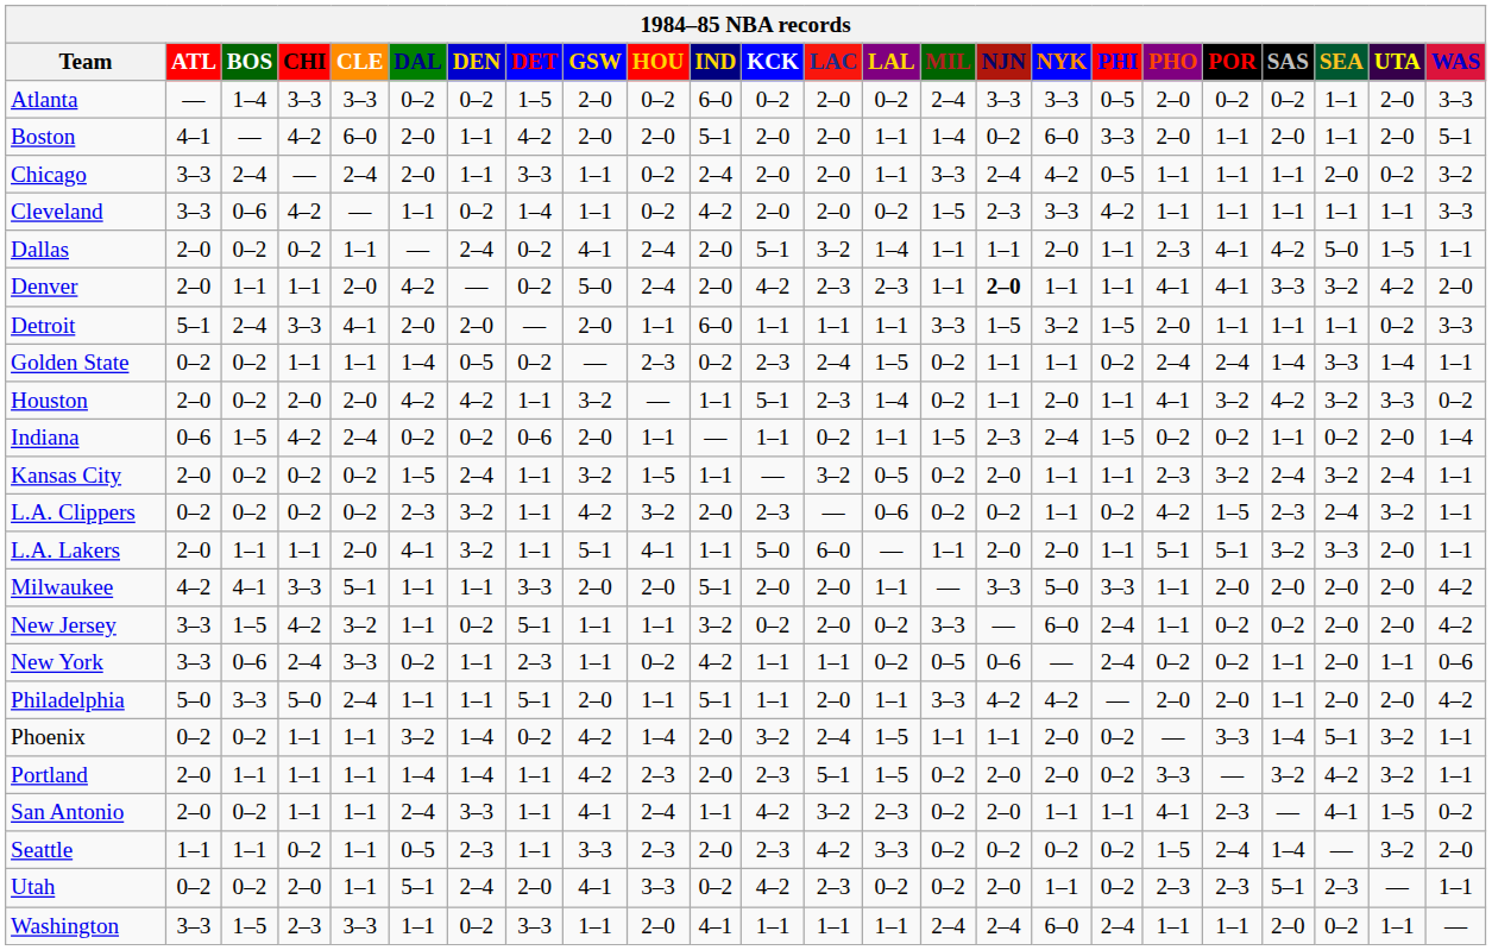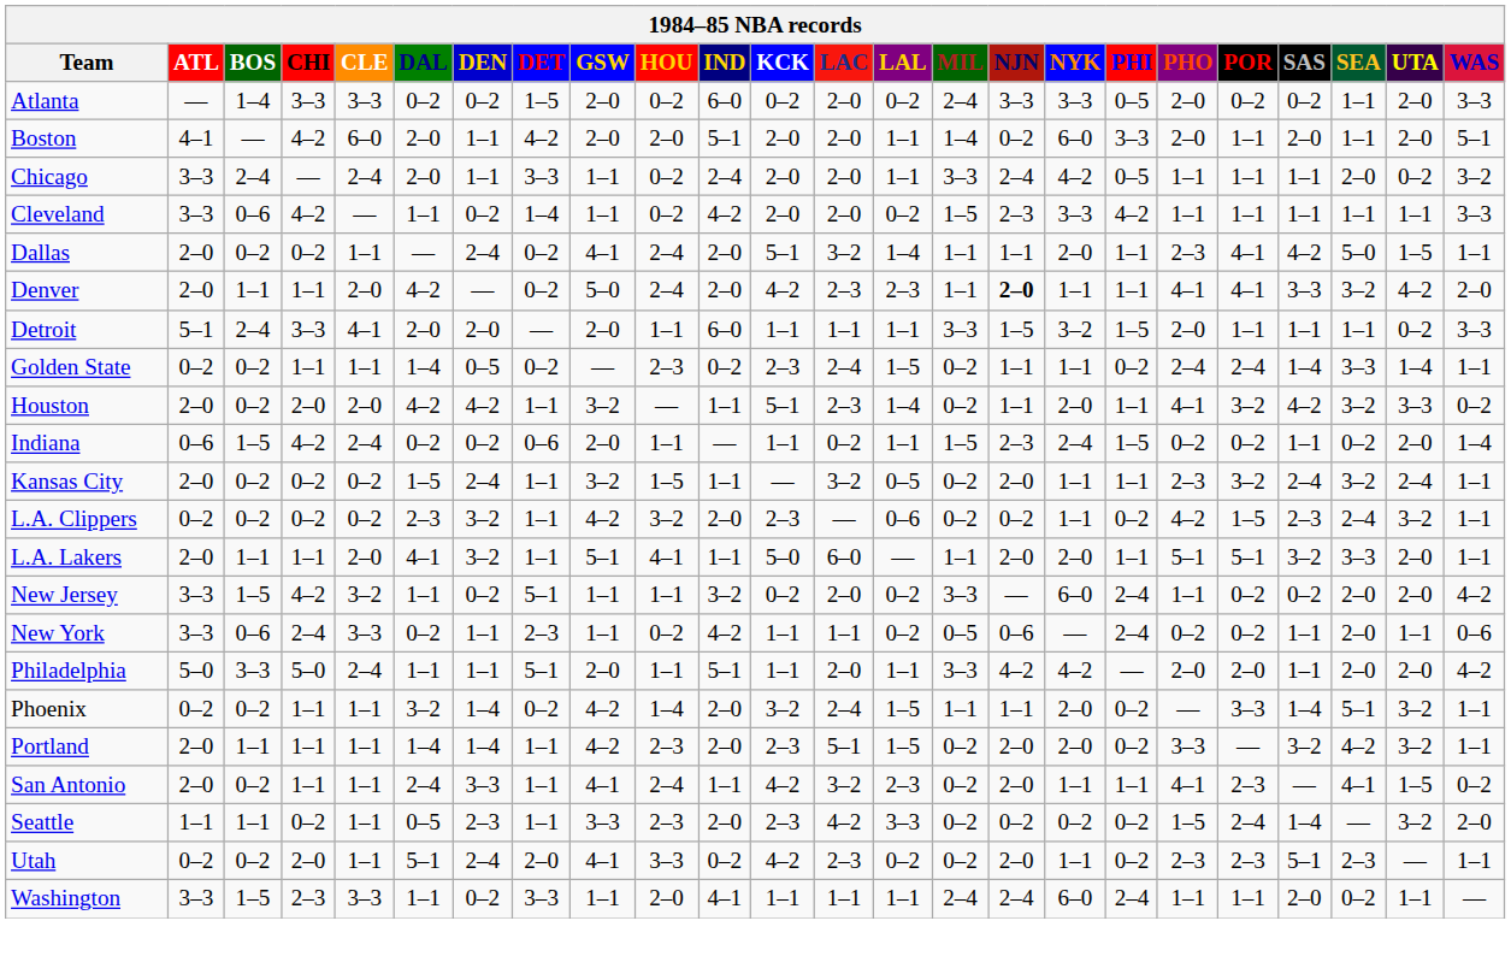- row: Milwaukee | 4–2 | 4–1 | 3–3 | 5–1 | 1–1 | 1–1 | 3–3 | 2–0 | 2–0 | 5–1 | 2–0 | 2–0 | 1–1 | — | 3–3 | 5–0 | 3–3 | 1–1 | 2–0 | 2–0 | 2–0 | 2–0 | 4–2
